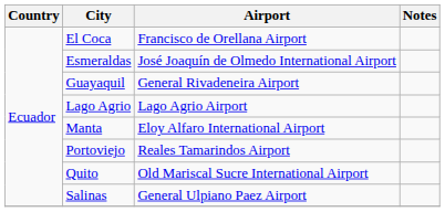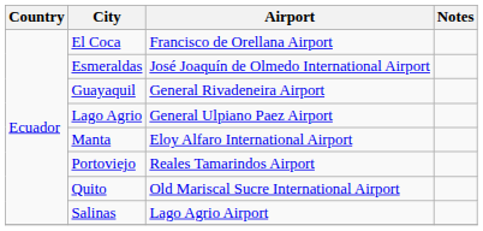Lago Agrio | Airport: Lago Agrio Airport -> General Ulpiano Paez Airport
Salinas | Airport: General Ulpiano Paez Airport -> Lago Agrio Airport
